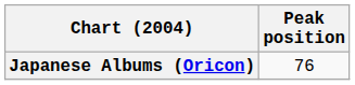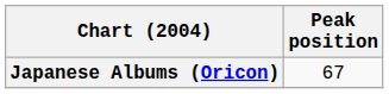Japanese Albums (Oricon) | Peak position: 76 -> 67
